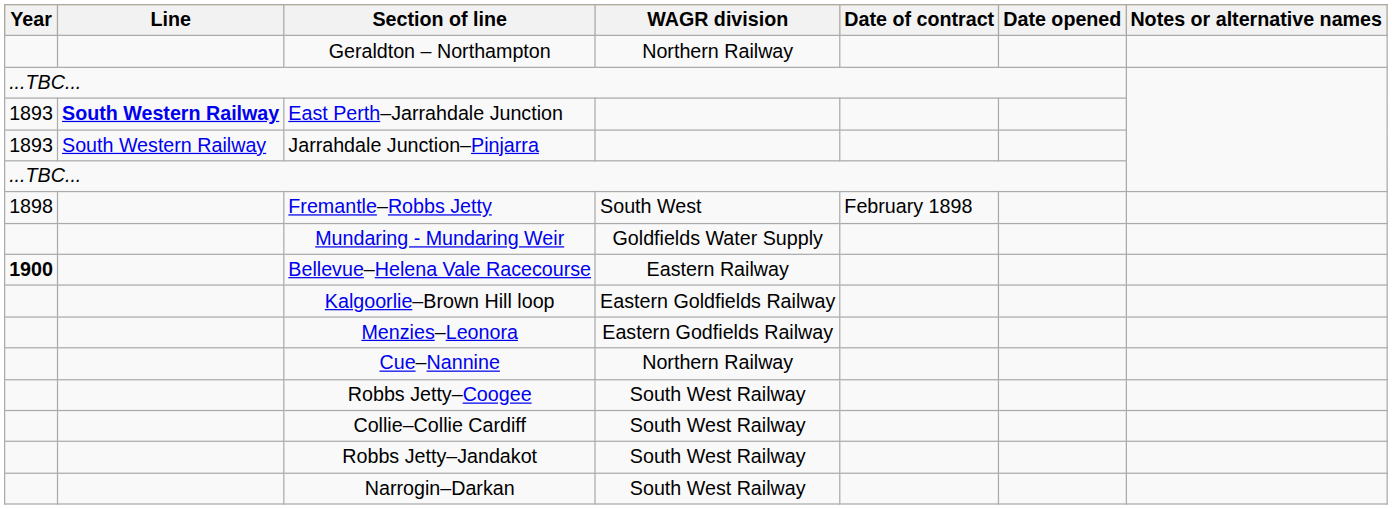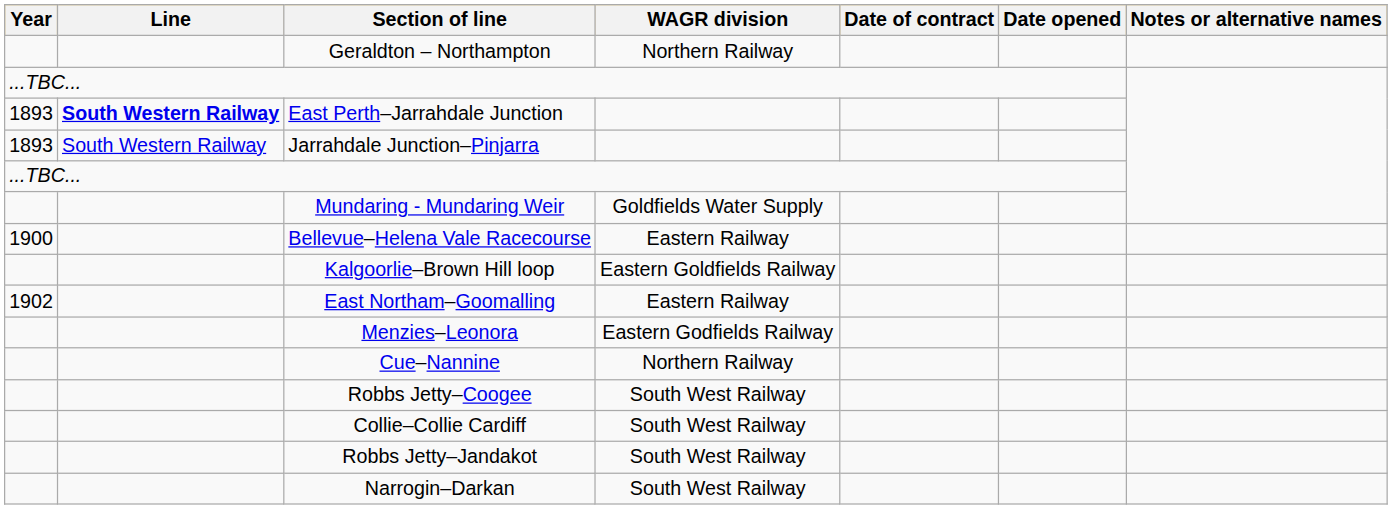- row: 1898 | Fremantle–Robbs Jetty | South West | February 1898
Bellevue–Helena Vale Racecourse | Year: bold -> normal
+ row: 1902 | East Northam–Goomalling | Eastern Railway
